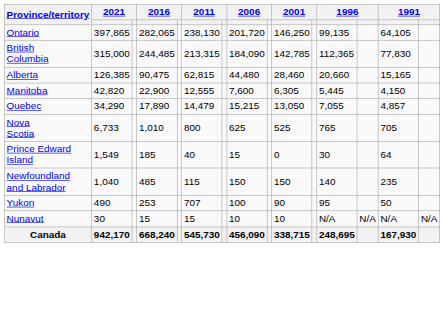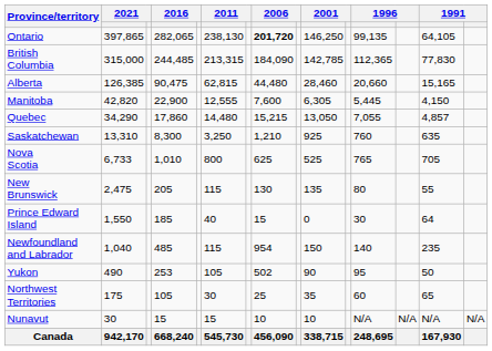Ontario | column 8: normal -> bold
Quebec | column 4: 17,890 -> 17,860
Quebec | column 6: 14,479 -> 14,480
+ row: Saskatchewan | 13,310 | 8,300 | 3,250 | 1,210 | 925 | 760 | 635
+ row: New Brunswick | 2,475 | 205 | 115 | 130 | 135 | 80 | 55
Prince Edward Island | column 2: 1,549 -> 1,550
Newfoundland and Labrador | column 8: 150 -> 954
Yukon | column 6: 707 -> 105
Yukon | column 8: 100 -> 502
+ row: Northwest Territories | 175 | 105 | 30 | 25 | 35 | 60 | 65
